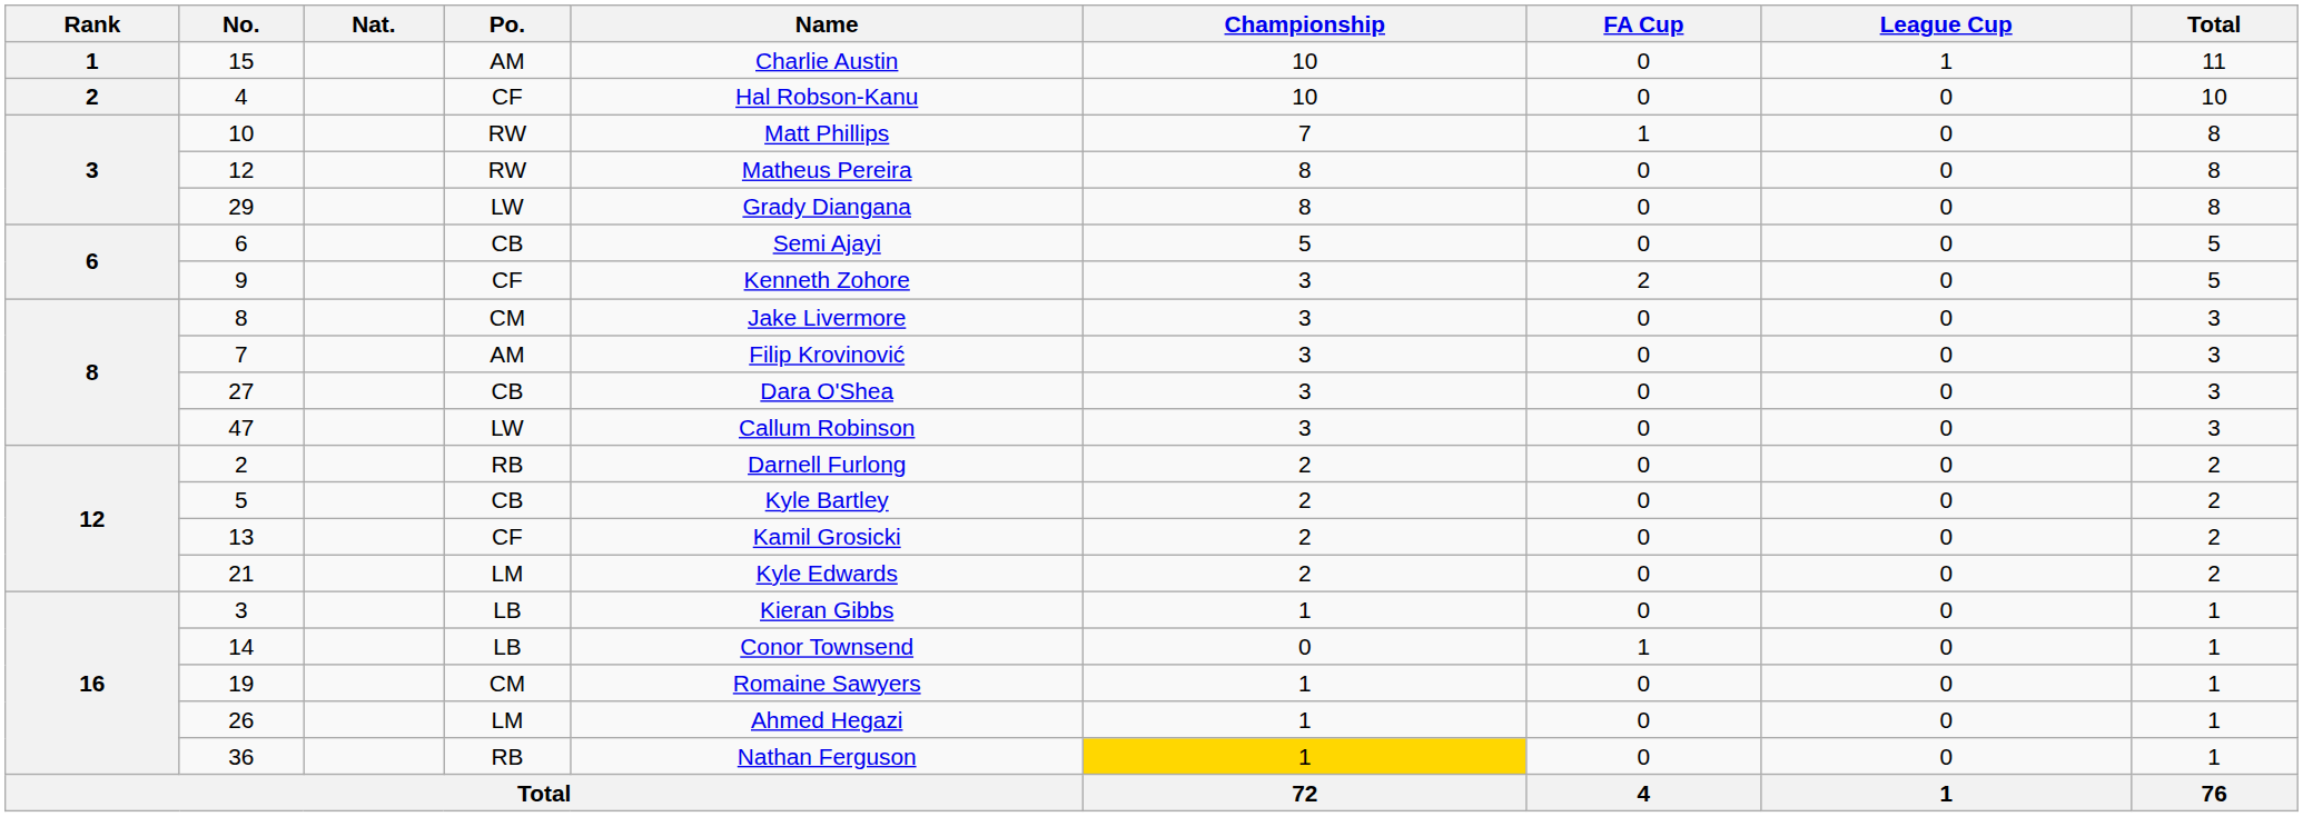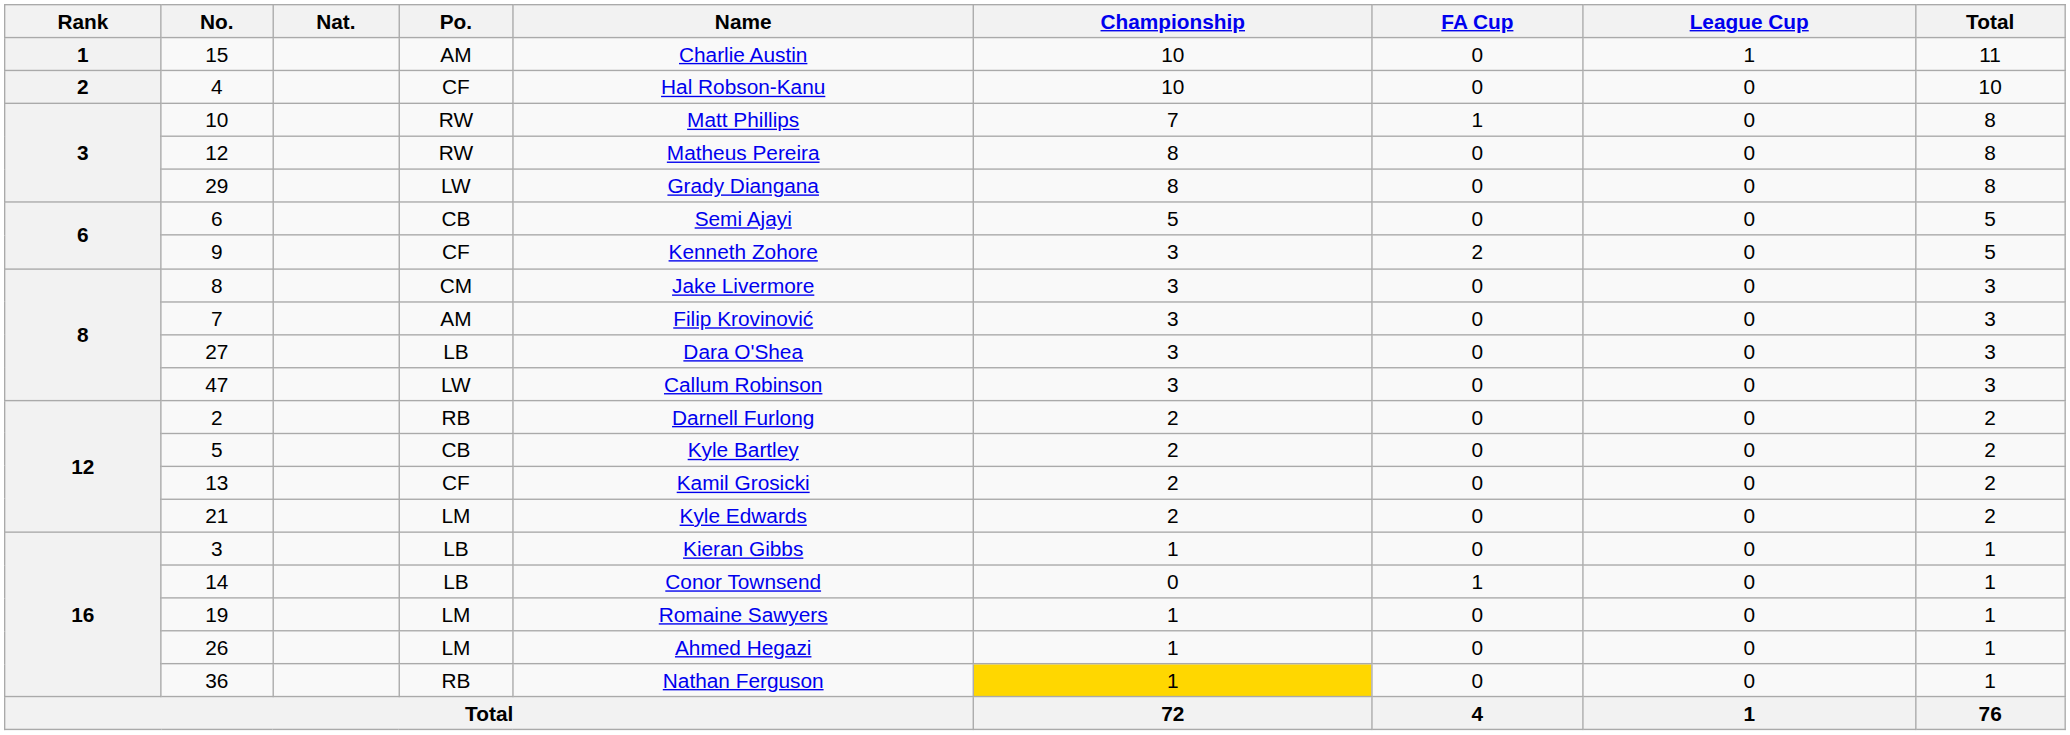27 | Po.: CB -> LB
19 | Po.: CM -> LM
